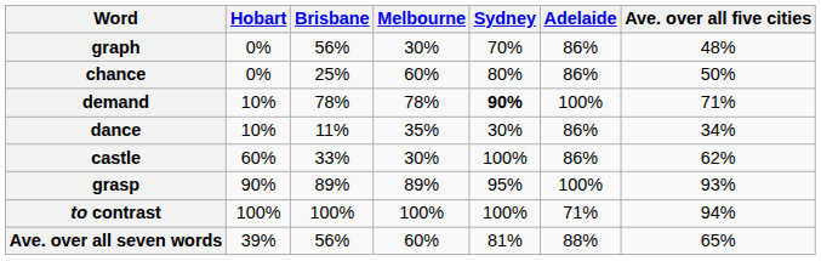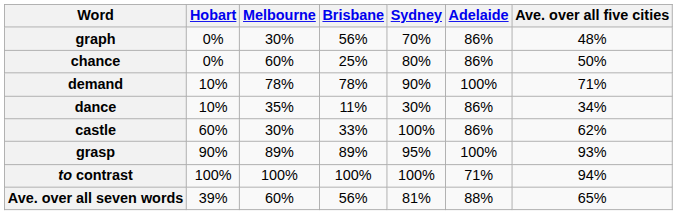columns swapped: Melbourne <-> Brisbane
demand | Sydney: bold -> normal
